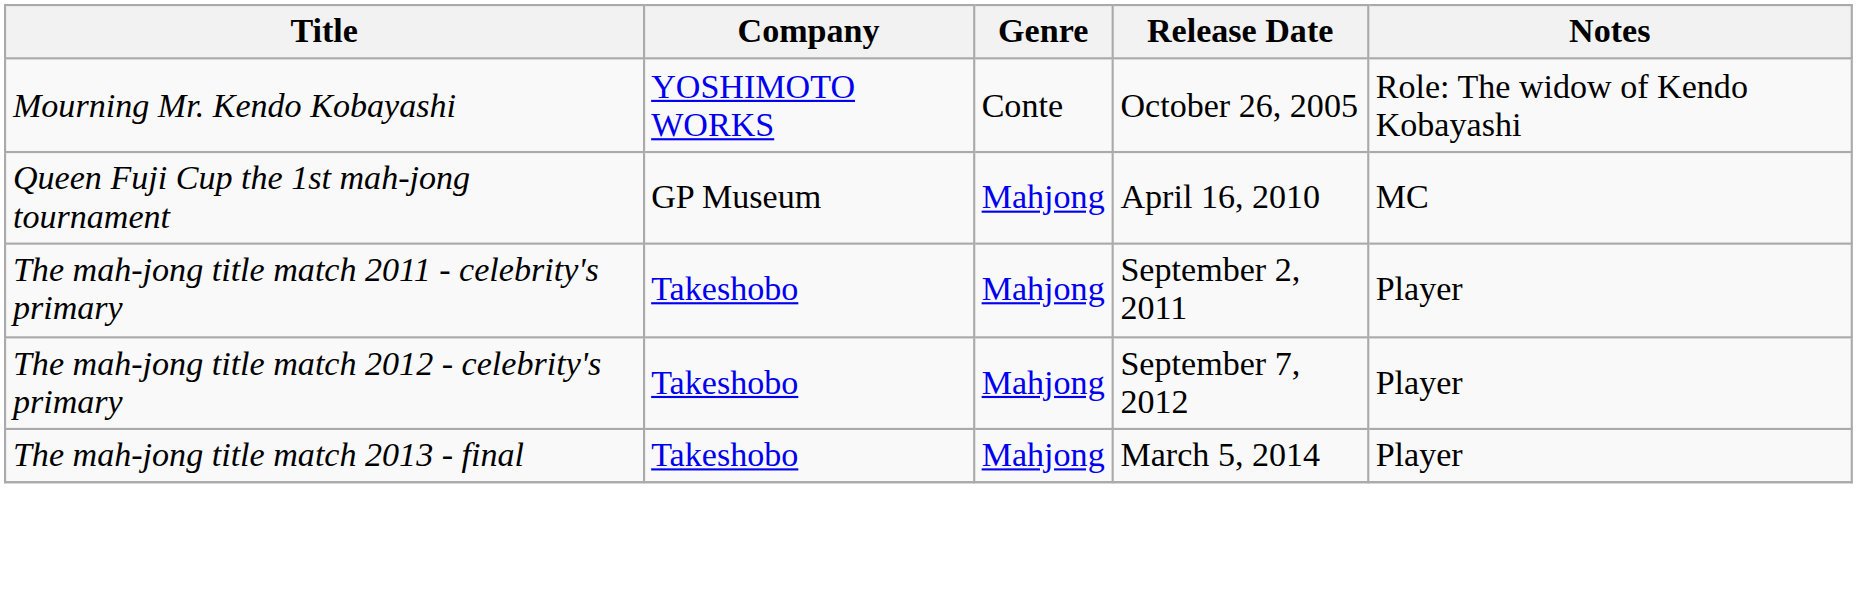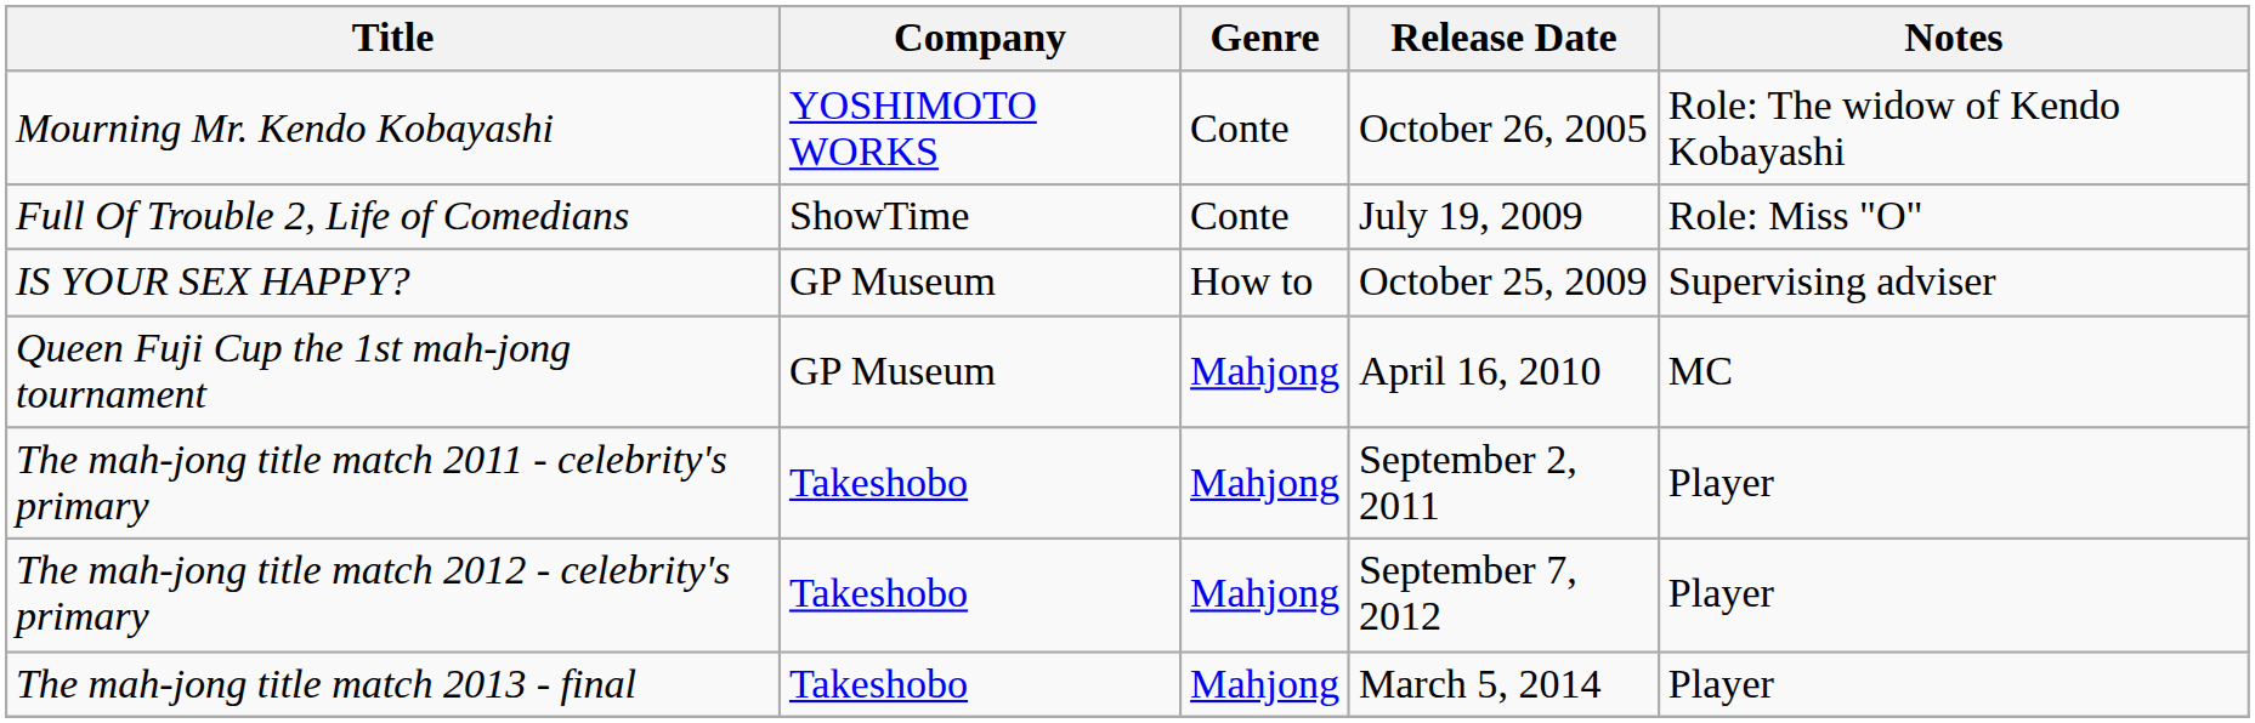+ row: Full Of Trouble 2, Life of Comedians | ShowTime | Conte | July 19, 2009 | Role: Miss "O"
+ row: IS YOUR SEX HAPPY? | GP Museum | How to | October 25, 2009 | Supervising adviser
